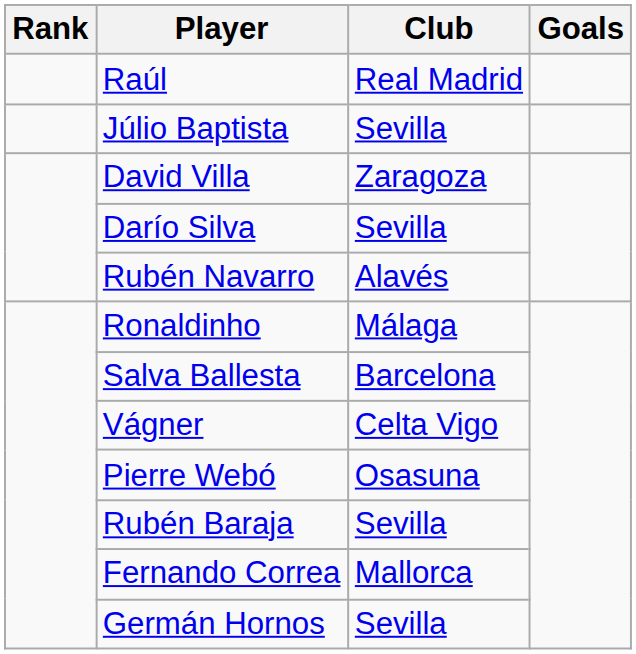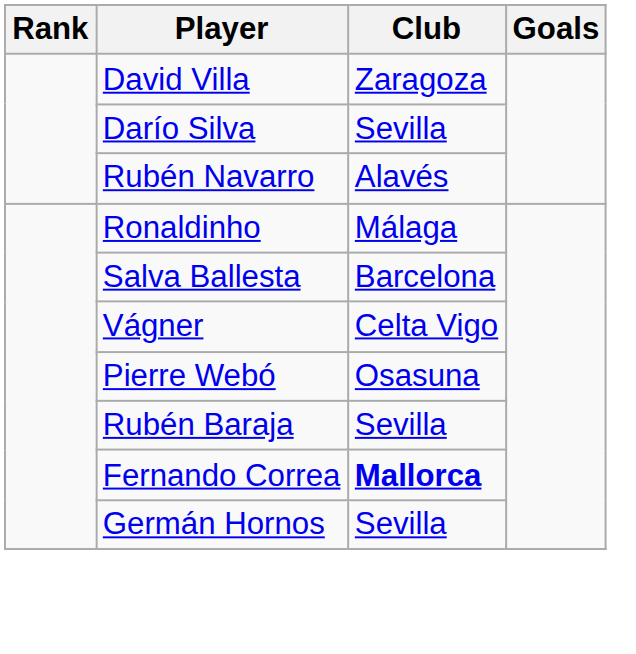- row: Raúl | Real Madrid
- row: Júlio Baptista | Sevilla
Fernando Correa | Club: normal -> bold
